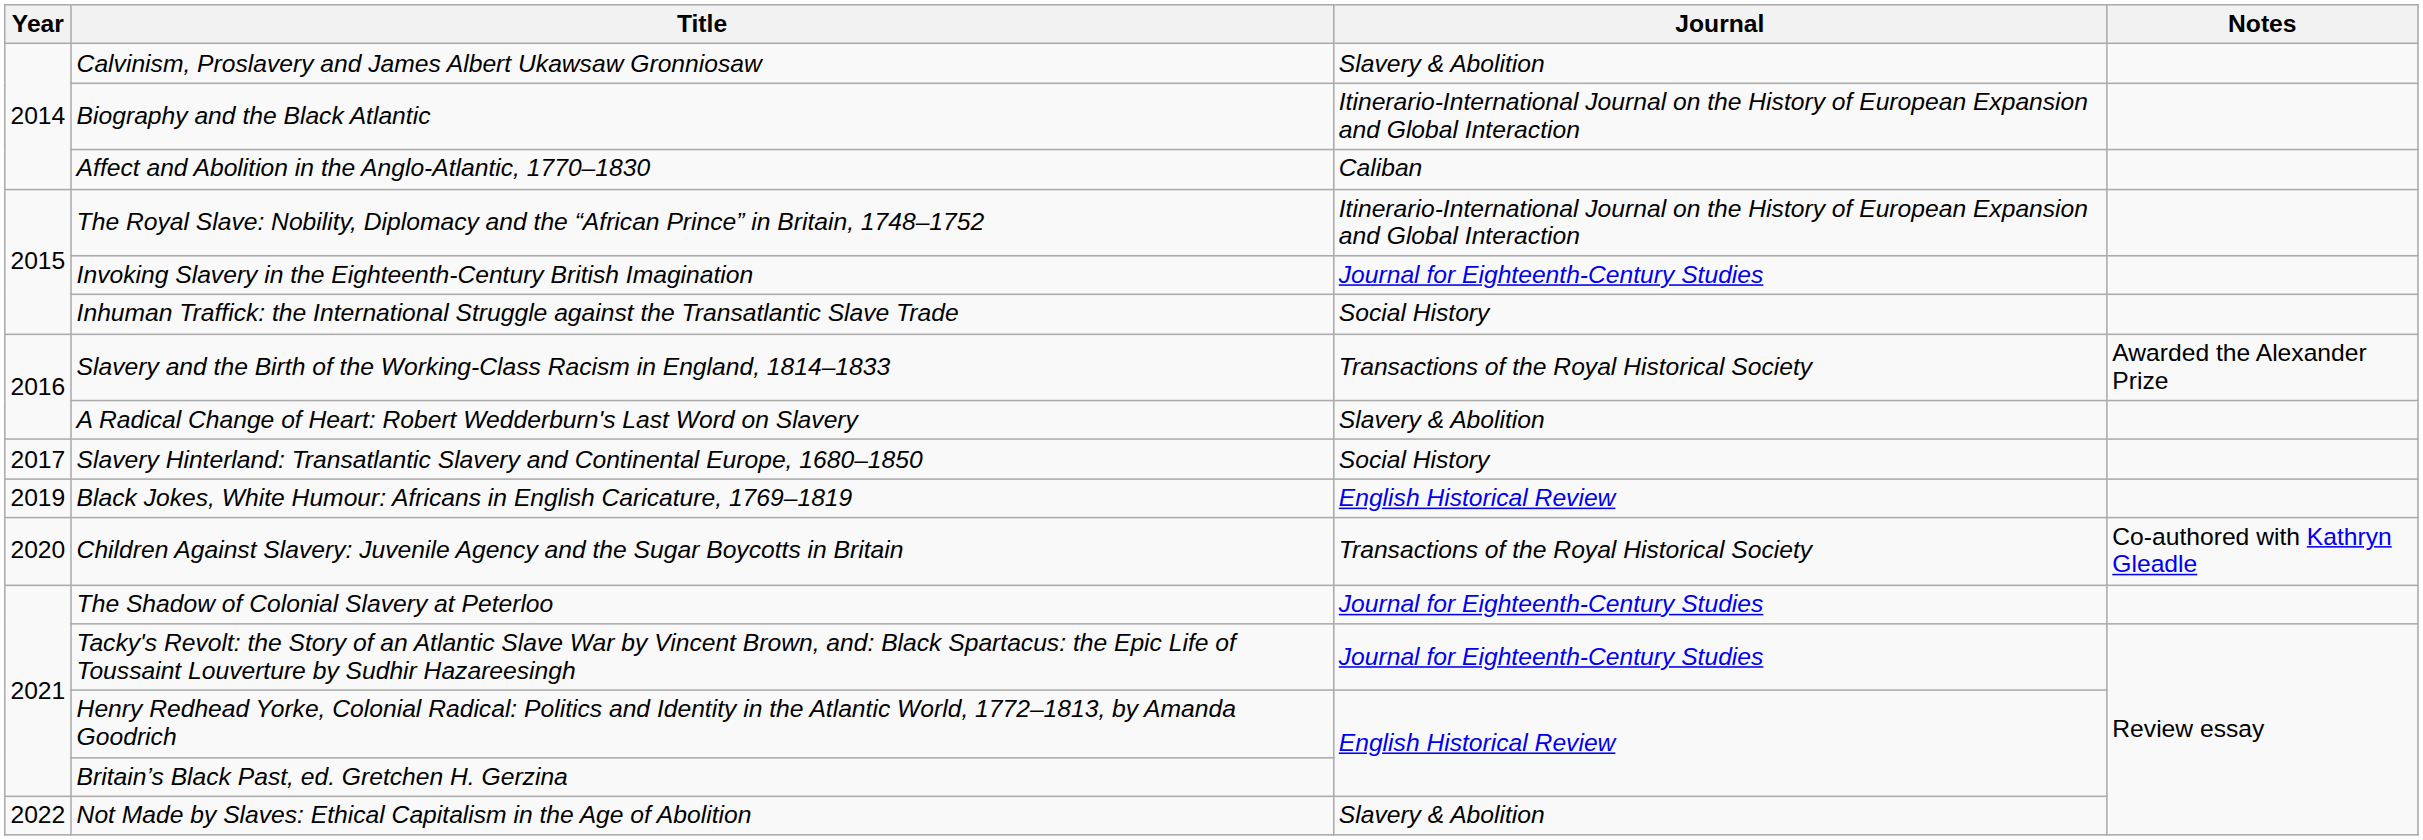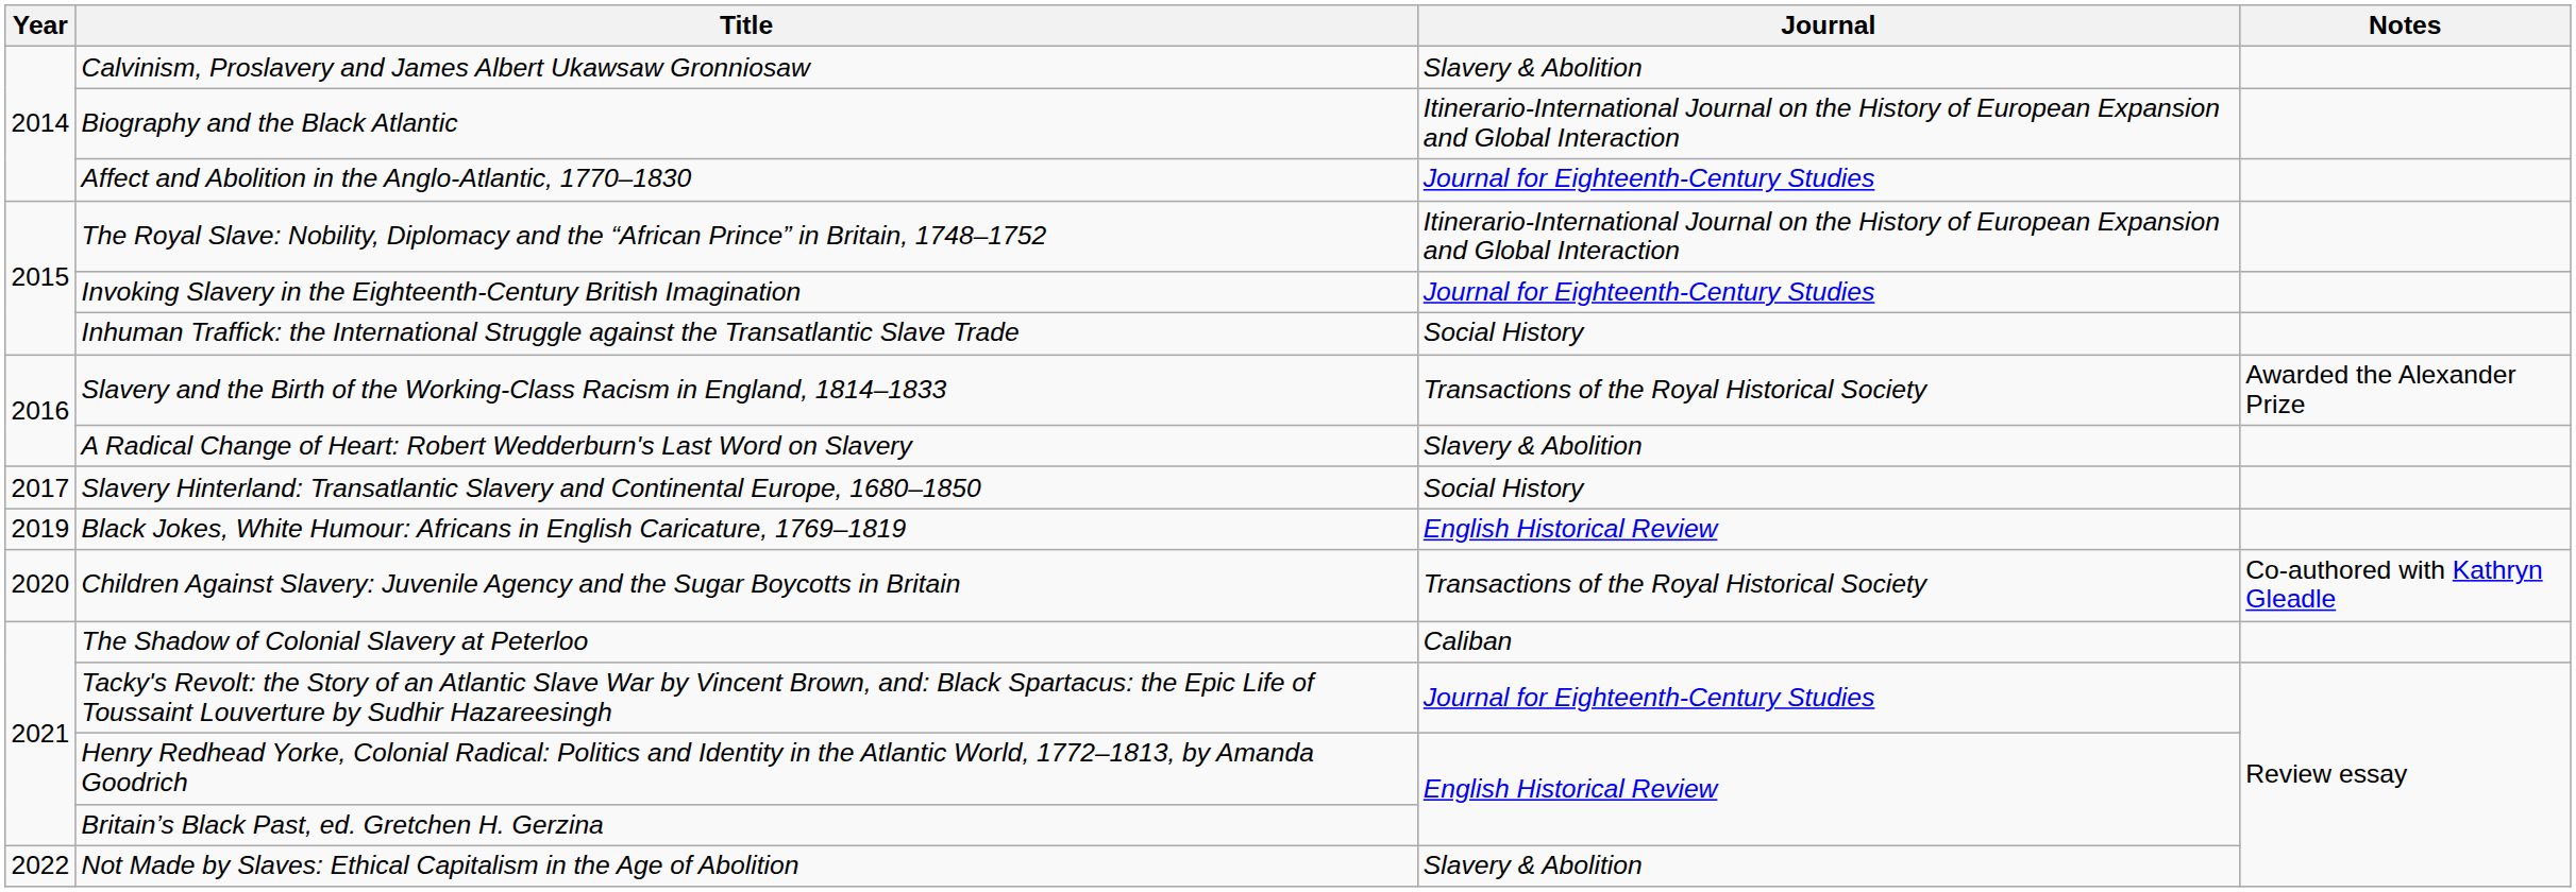Affect and Abolition in the Anglo-Atlantic, 1770–1830 | Journal: Caliban -> Journal for Eighteenth-Century Studies
The Shadow of Colonial Slavery at Peterloo | Journal: Journal for Eighteenth-Century Studies -> Caliban
